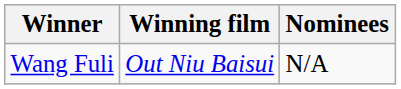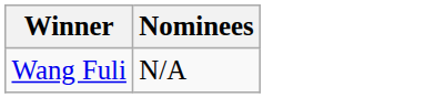- column: Winning film | Out Niu Baisui
